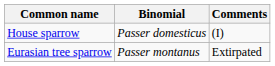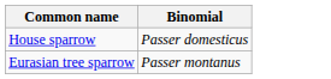- column: Comments | (I) | Extirpated
